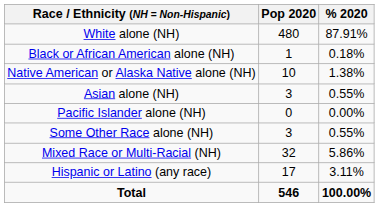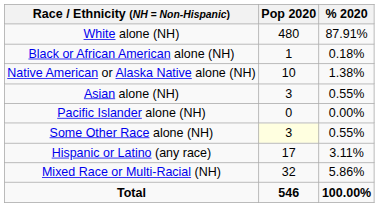Some Other Race alone (NH) | Pop 2020: no background -> lightyellow background
rows swapped: Mixed Race or Multi-Racial (NH) <-> Hispanic or Latino (any race)
